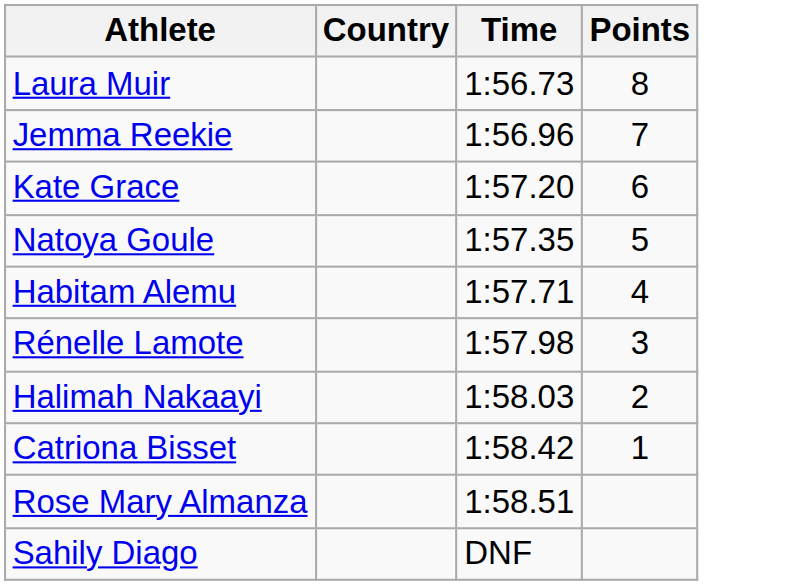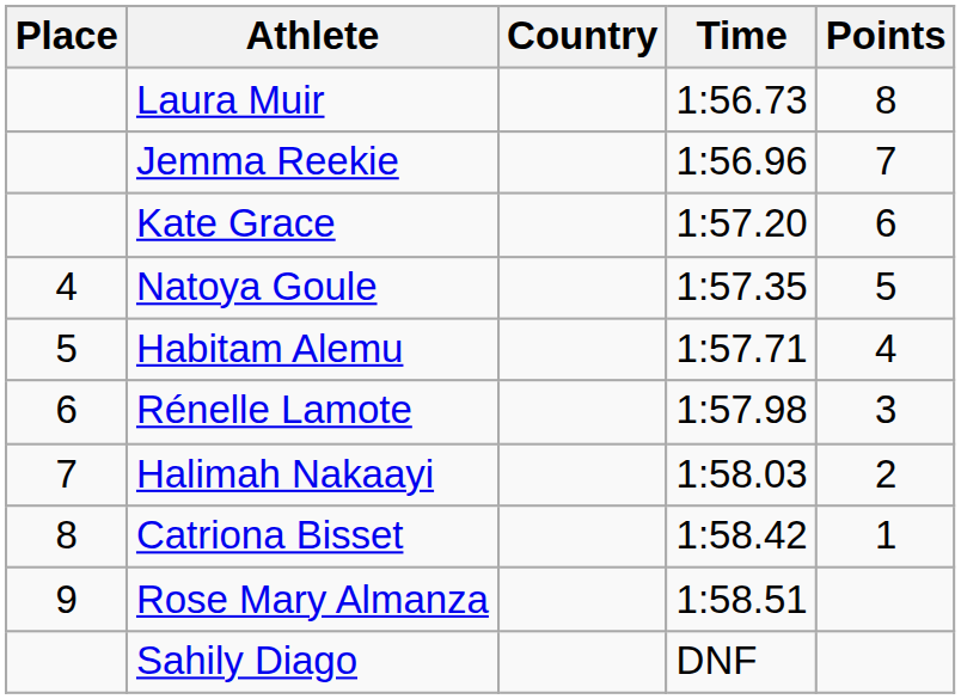+ column: Place | 4 | 5 | 6 | 7 | 8 | 9
